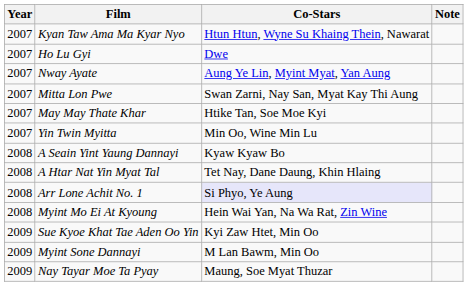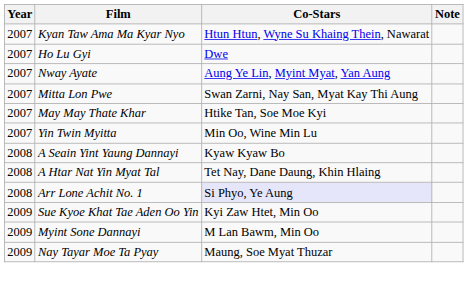- row: 2008 | Myint Mo Ei At Kyoung | Hein Wai Yan, Na Wa Rat, Zin Wine
